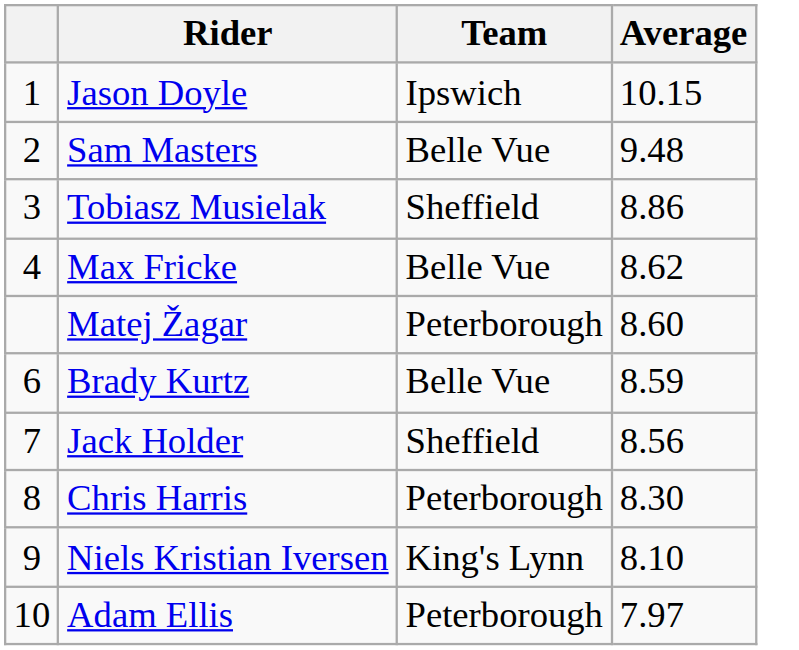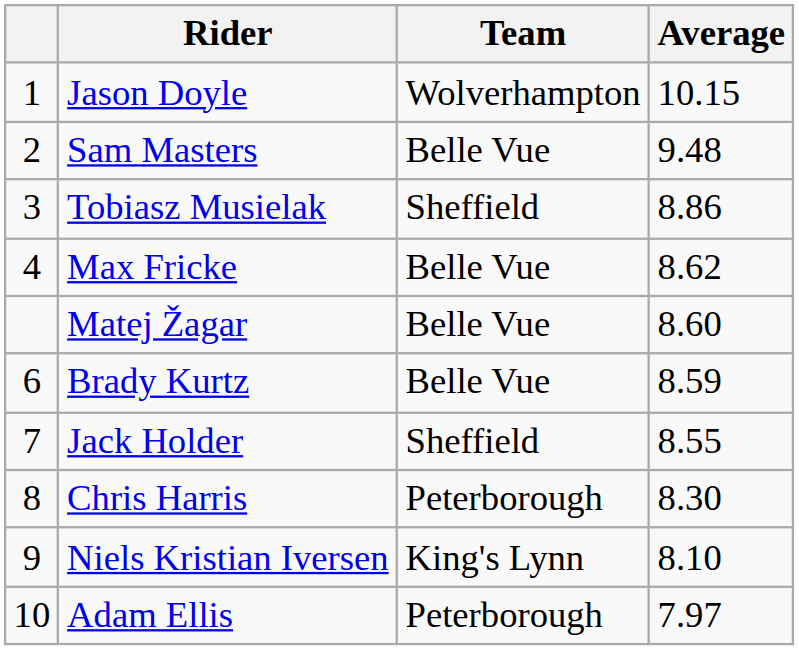Jason Doyle | Team: Ipswich -> Wolverhampton
Matej Žagar | Team: Peterborough -> Belle Vue
Jack Holder | Average: 8.56 -> 8.55
